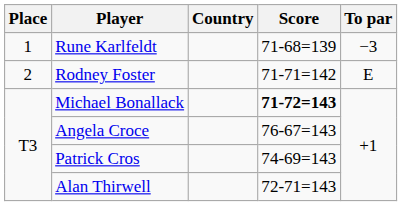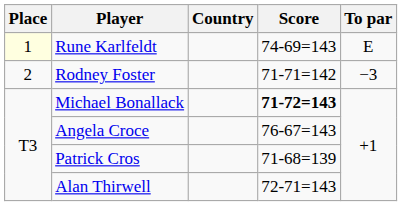Rune Karlfeldt | Place: no background -> lightyellow background
Rune Karlfeldt | Score: 71-68=139 -> 74-69=143
Rune Karlfeldt | To par: −3 -> E
Rodney Foster | To par: E -> −3
Patrick Cros | Score: 74-69=143 -> 71-68=139
